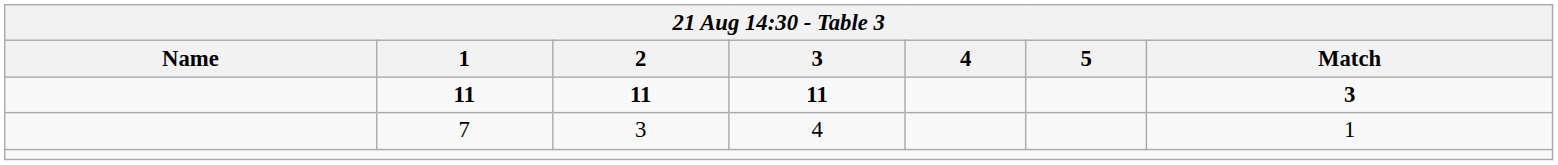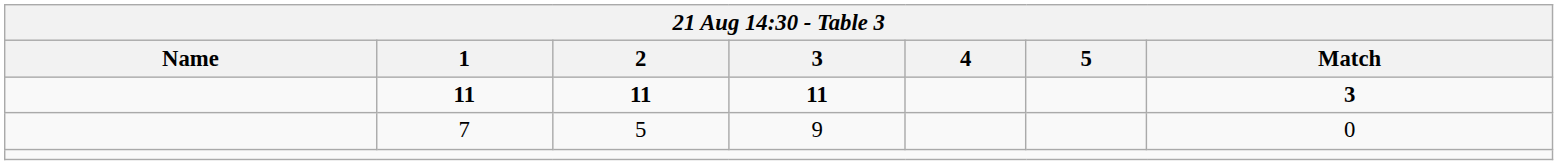7 | 2: 3 -> 5
7 | 3: 4 -> 9
7 | Match: 1 -> 0
